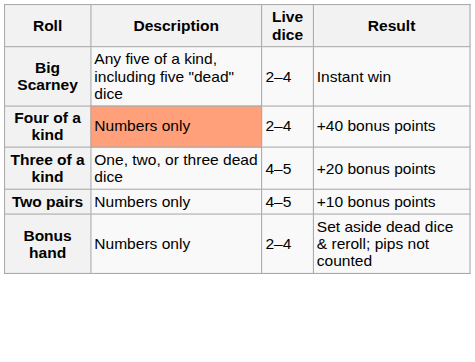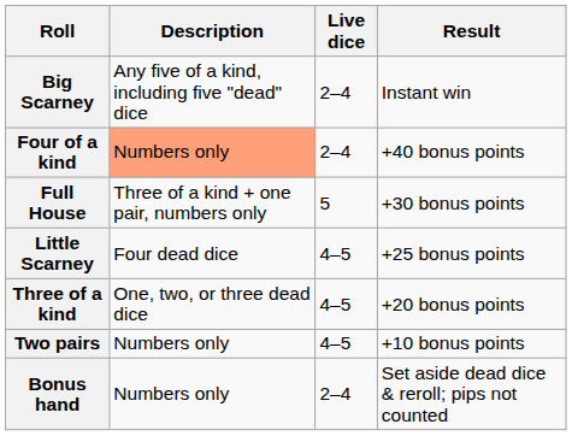+ row: Full House | Three of a kind + one pair, numbers only | 5 | +30 bonus points
+ row: Little Scarney | Four dead dice | 4–5 | +25 bonus points
